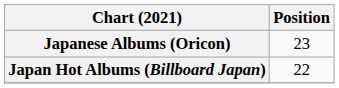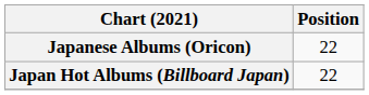Japanese Albums (Oricon) | Position: 23 -> 22
